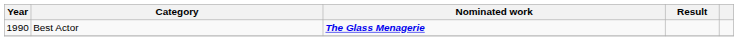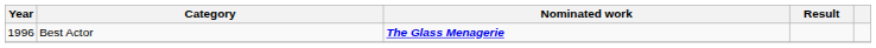Best Actor | Year: 1990 -> 1996
